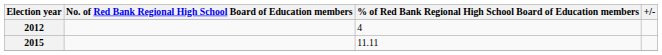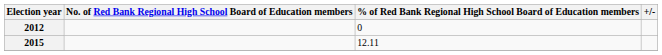2012 | column 3: 4 -> 0
2015 | column 3: 11.11 -> 12.11
